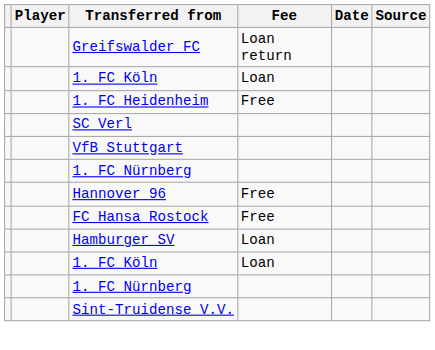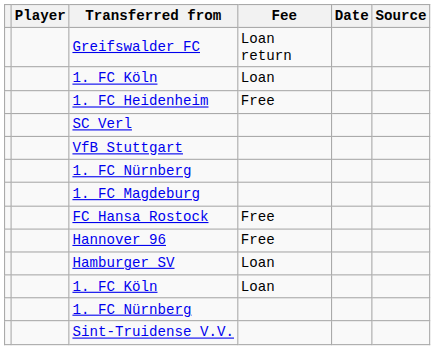+ row: 1. FC Magdeburg
rows swapped: FC Hansa Rostock <-> Hannover 96
